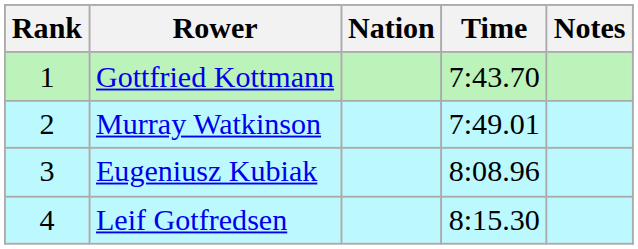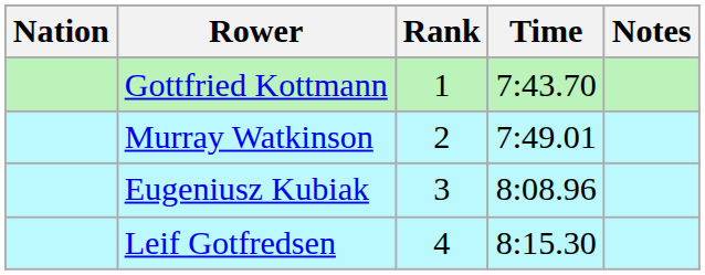columns swapped: Rank <-> Nation
